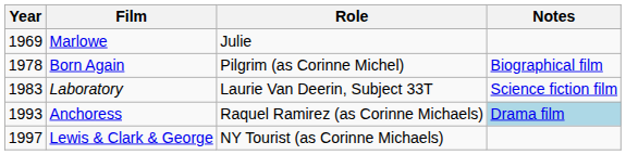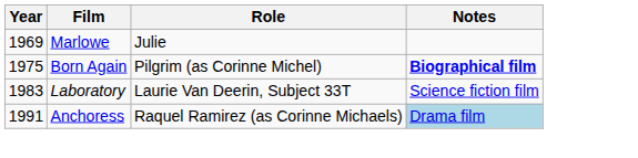Born Again | Year: 1978 -> 1975
Born Again | Notes: normal -> bold
Anchoress | Year: 1993 -> 1991
- row: 1997 | Lewis & Clark & George | NY Tourist (as Corinne Michaels)
